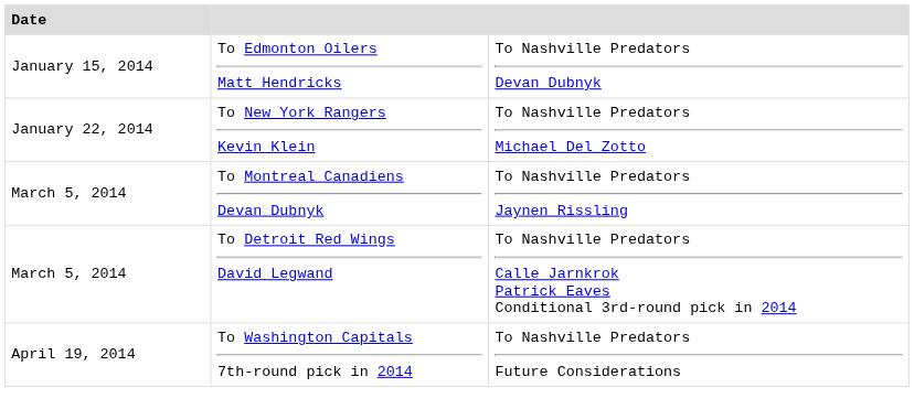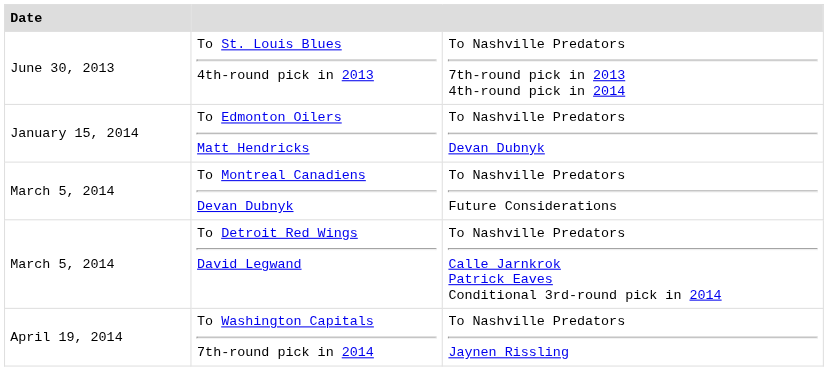+ row: June 30, 2013 | To St. Louis Blues 4th-round pick in 2013 | To Nashville Predators 7th-round pick in 2013 4th-round pick in 2014
- row: January 22, 2014 | To New York Rangers Kevin Klein | To Nashville Predators Michael Del Zotto
To Montreal Canadiens Devan Dubnyk | column 3: To Nashville Predators Jaynen Rissling -> To Nashville Predators Future Considerations
To Washington Capitals 7th-round pick in 2014 | column 3: To Nashville Predators Future Considerations -> To Nashville Predators Jaynen Rissling
